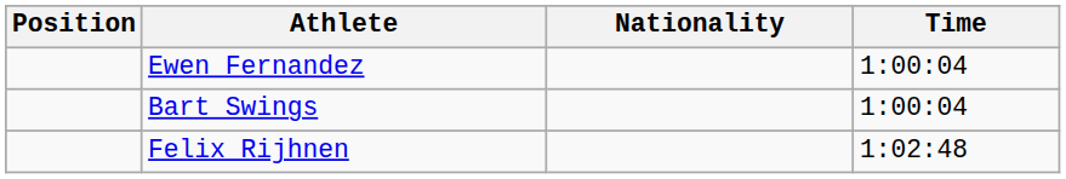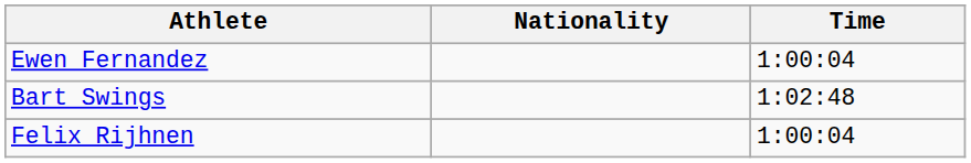- column: Position
Bart Swings | Time: 1:00:04 -> 1:02:48
Felix Rijhnen | Time: 1:02:48 -> 1:00:04
